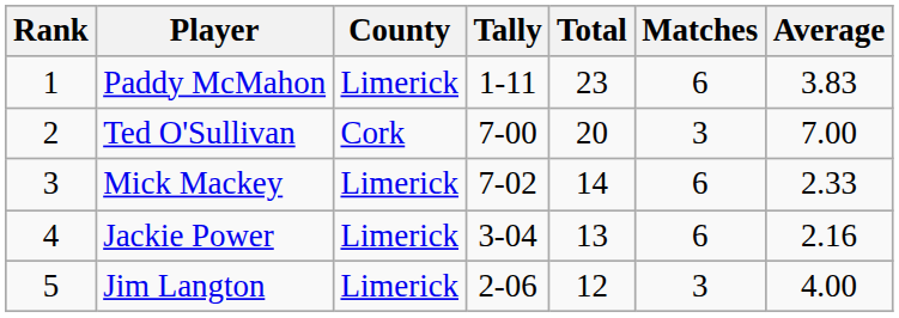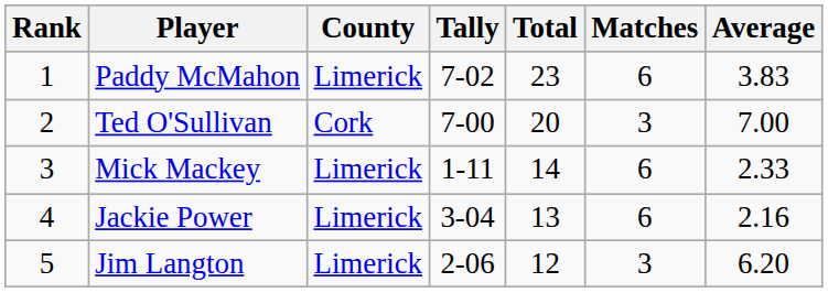Paddy McMahon | Tally: 1-11 -> 7-02
Mick Mackey | Tally: 7-02 -> 1-11
Jim Langton | Average: 4.00 -> 6.20
